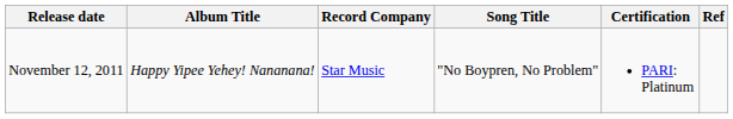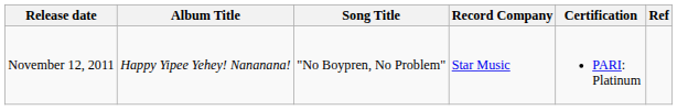columns swapped: Record Company <-> Song Title
